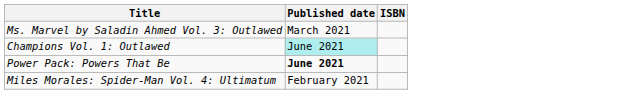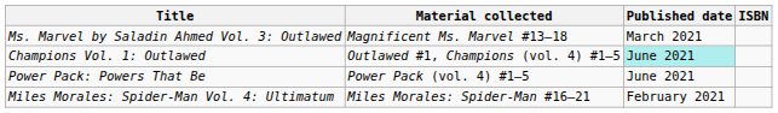+ column: Material collected | Magnificent Ms. Marvel #13–18 | Outlawed #1, Champions (vol. 4) #1–5 | Power Pack (vol. 4) #1–5 | Miles Morales: Spider-Man #16–21
Power Pack: Powers That Be | Published date: bold -> normal
